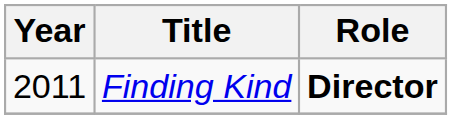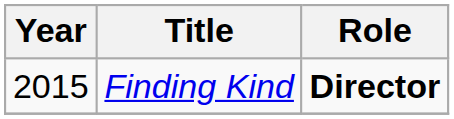Finding Kind | Year: 2011 -> 2015
